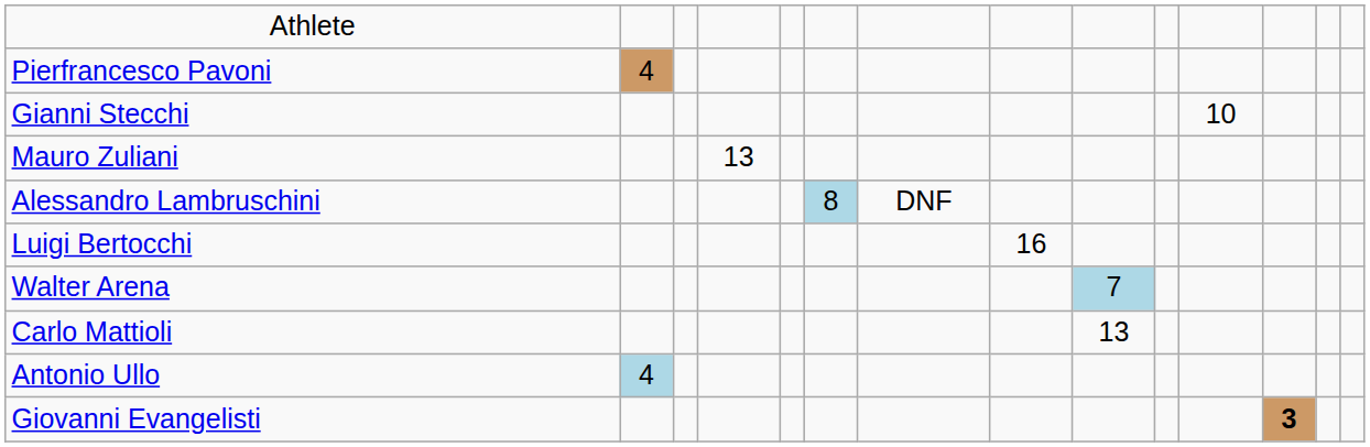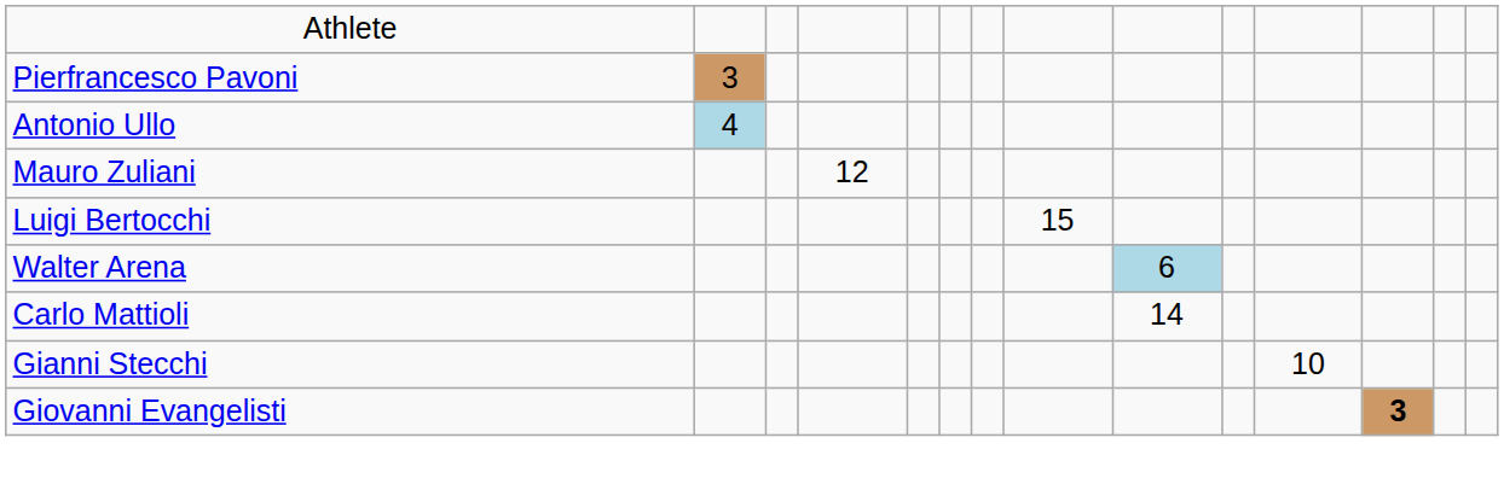Pierfrancesco Pavoni | column 2: 4 -> 3
rows swapped: Antonio Ullo <-> Gianni Stecchi
Mauro Zuliani | column 4: 13 -> 12
- row: Alessandro Lambruschini | 8 | DNF
Luigi Bertocchi | column 8: 16 -> 15
Walter Arena | column 9: 7 -> 6
Carlo Mattioli | column 9: 13 -> 14
